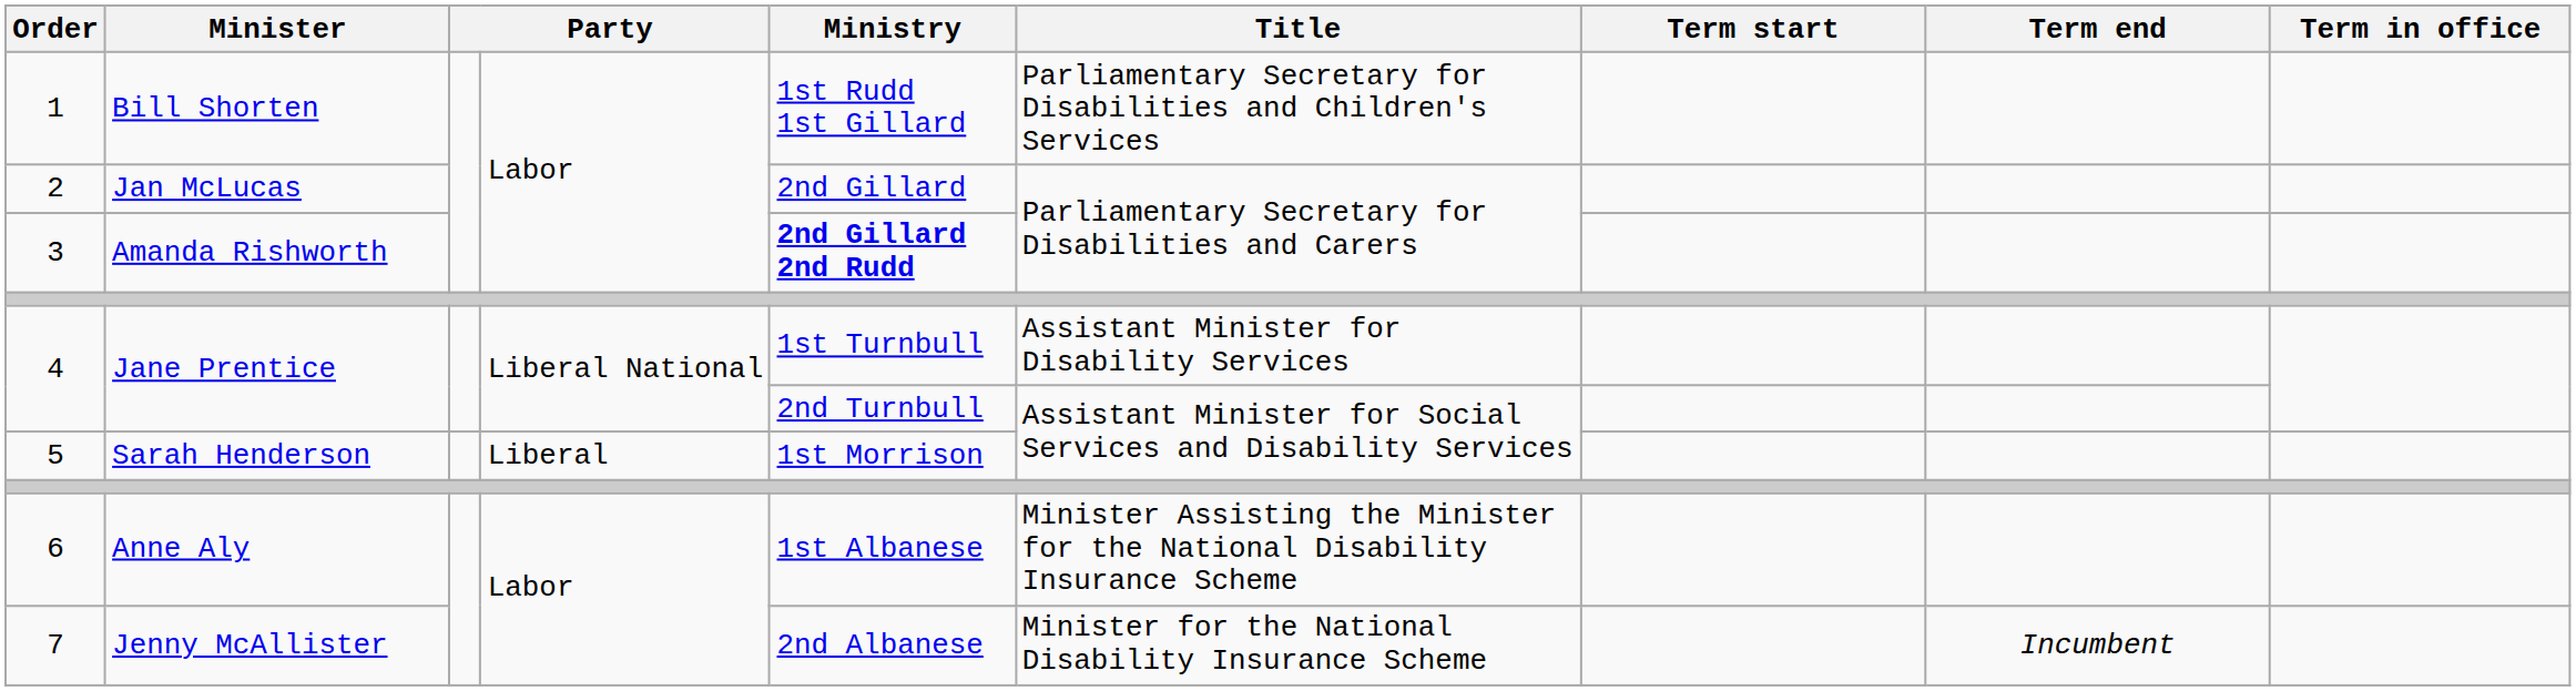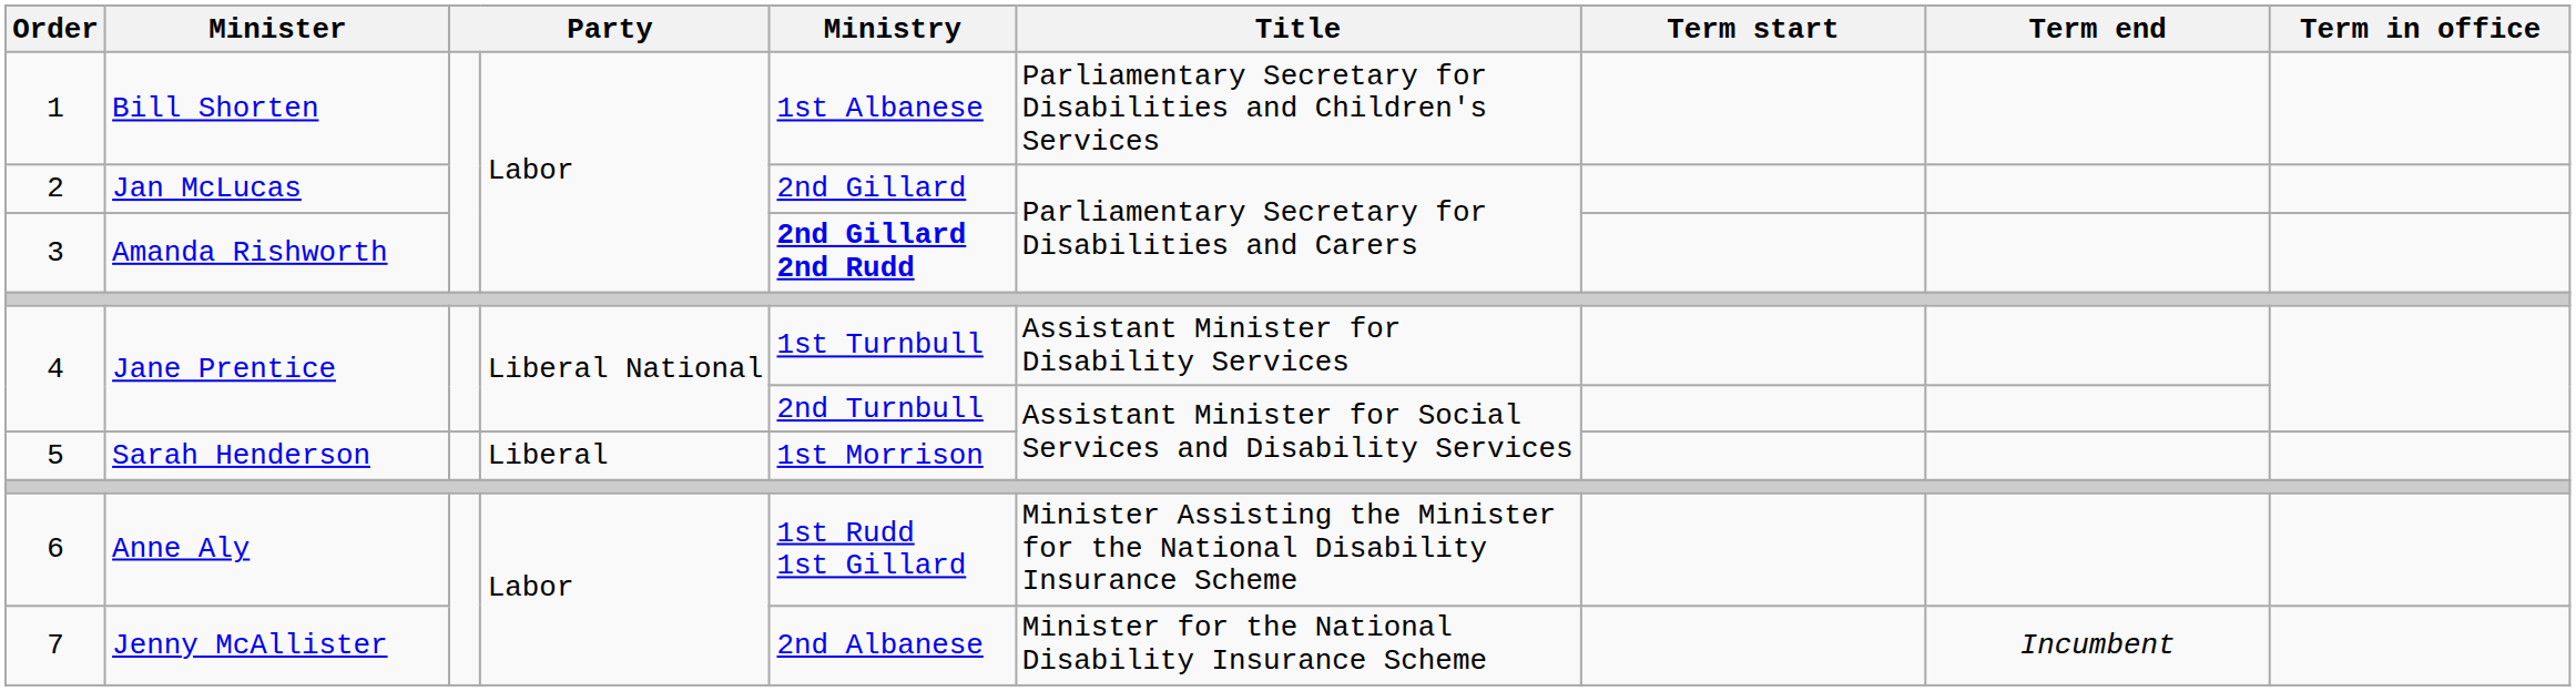1 | Ministry: 1st Rudd 1st Gillard -> 1st Albanese
6 | Ministry: 1st Albanese -> 1st Rudd 1st Gillard
